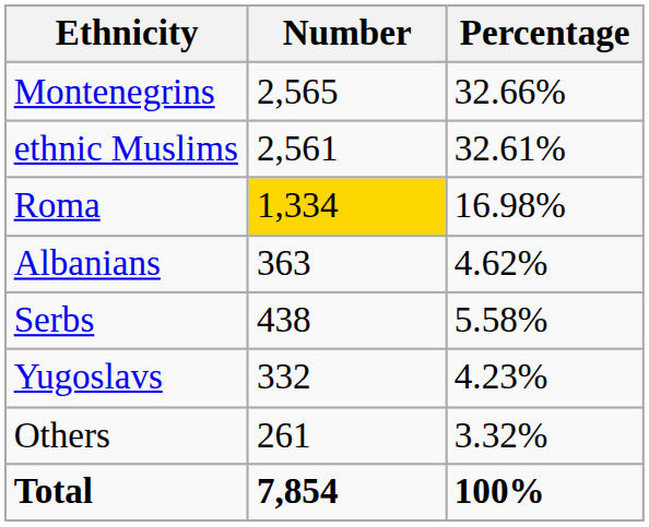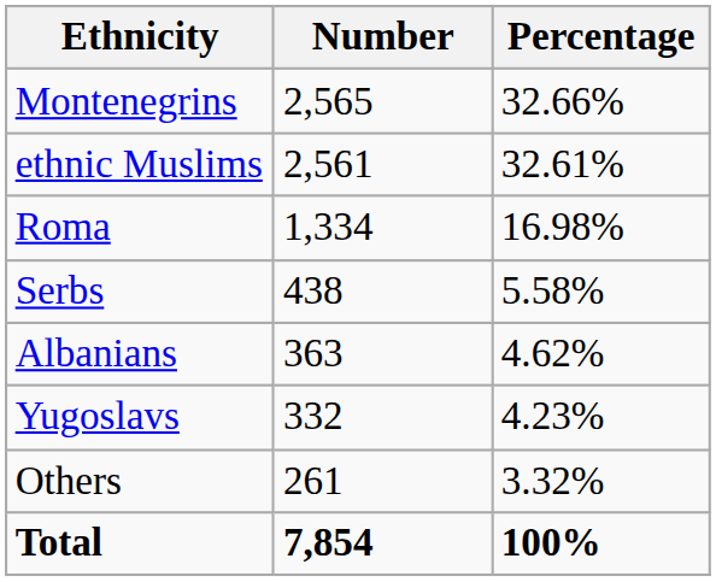Roma | Number: gold background -> no background
rows swapped: Serbs <-> Albanians
